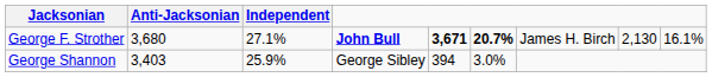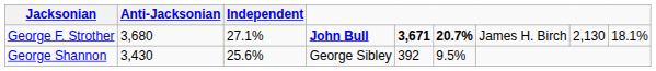George F. Strother | column 9: 16.1% -> 18.1%
George Shannon | Anti-Jacksonian: 3,403 -> 3,430
George Shannon | Independent: 25.9% -> 25.6%
George Shannon | column 5: 394 -> 392
George Shannon | column 6: 3.0% -> 9.5%
